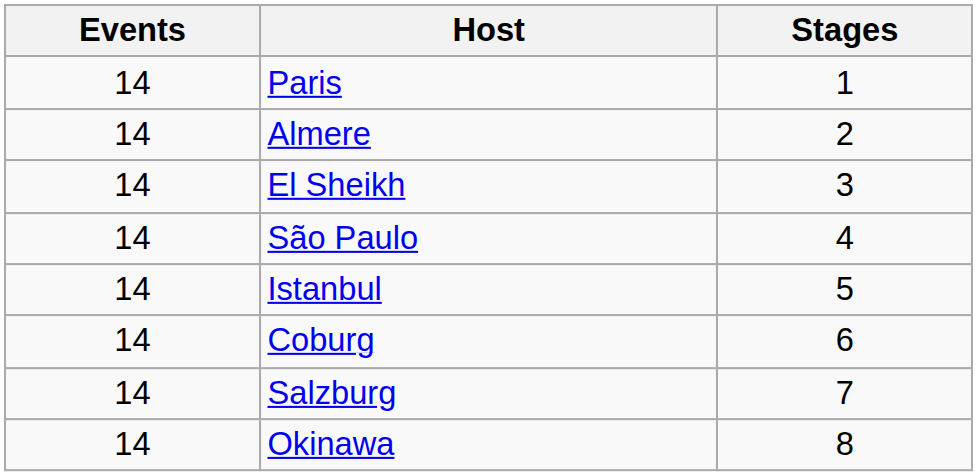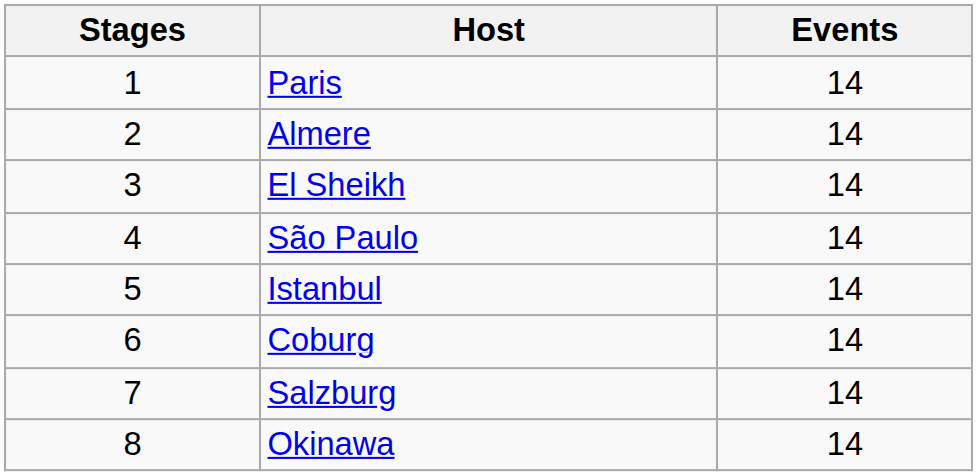columns swapped: Stages <-> Events
